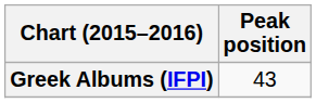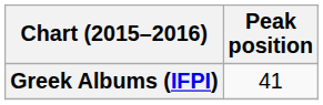Greek Albums (IFPI) | Peak position: 43 -> 41
